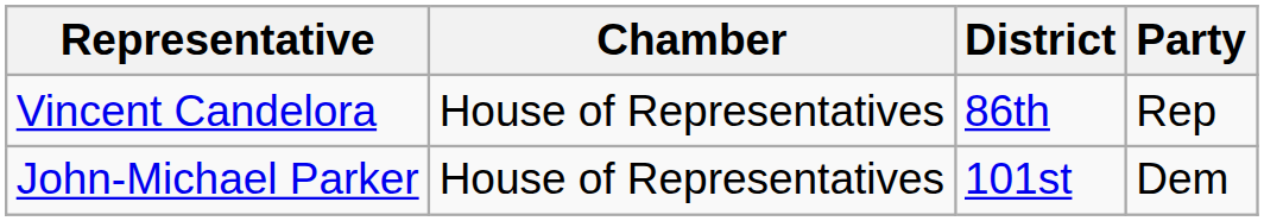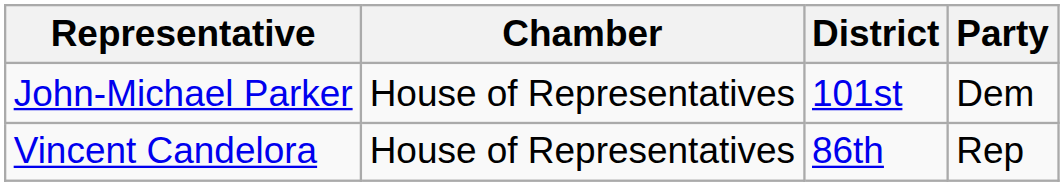rows swapped: Vincent Candelora <-> John-Michael Parker
